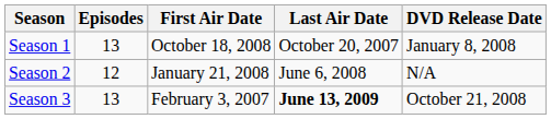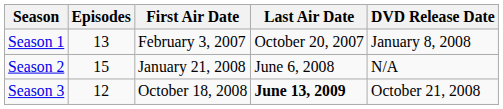Season 1 | First Air Date: October 18, 2008 -> February 3, 2007
Season 2 | Episodes: 12 -> 15
Season 3 | Episodes: 13 -> 12
Season 3 | First Air Date: February 3, 2007 -> October 18, 2008
